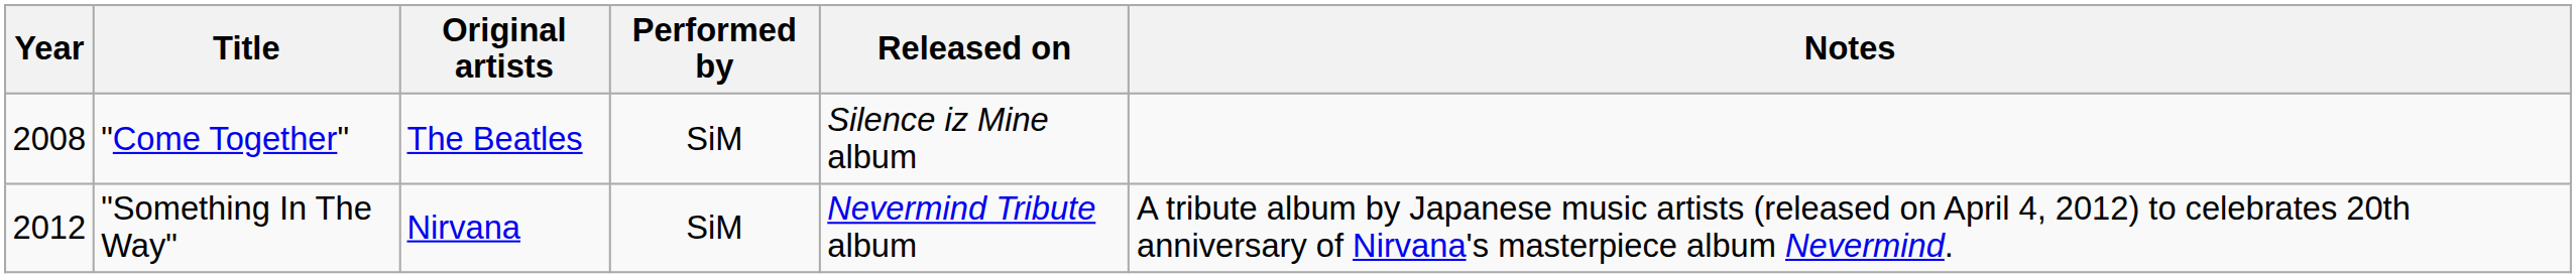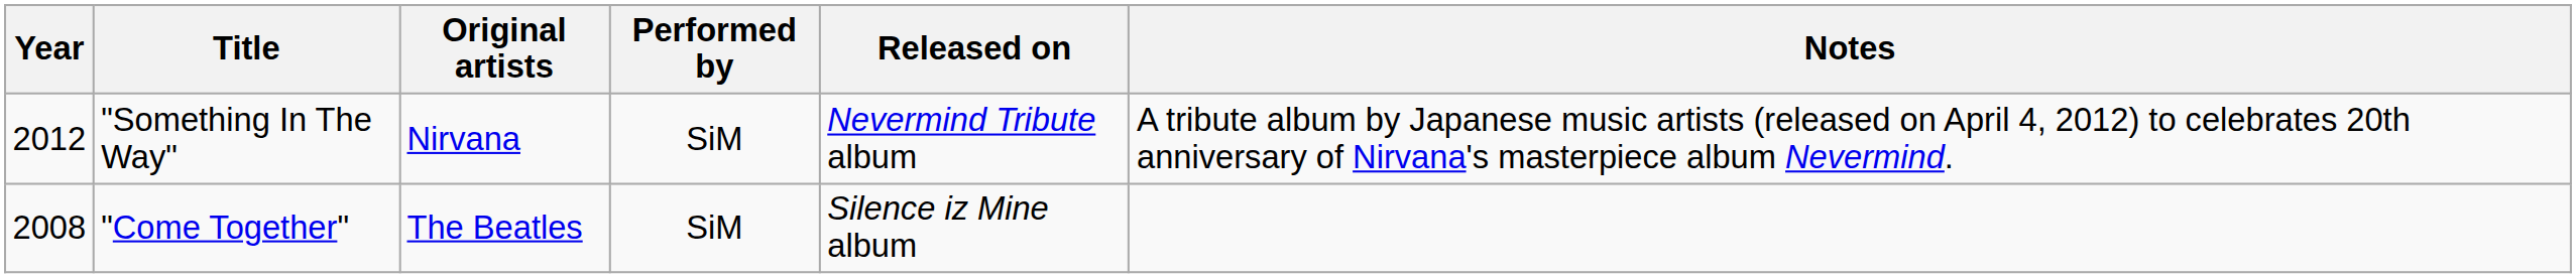rows swapped: "Come Together" <-> "Something In The Way"
